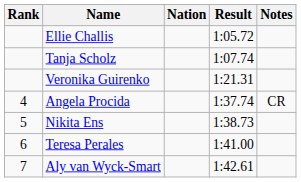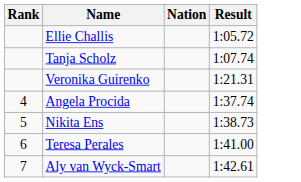- column: Notes | CR
